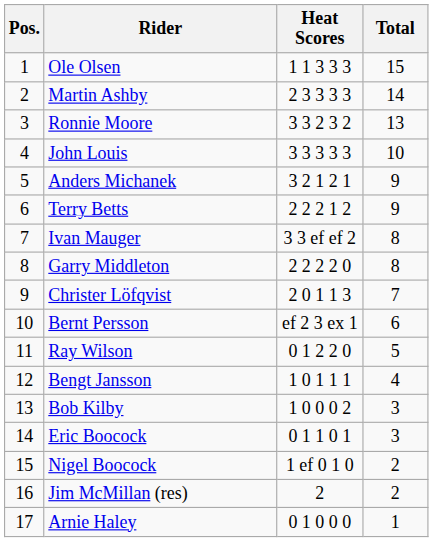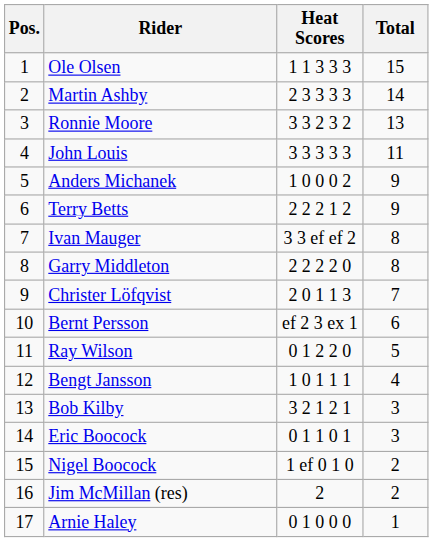John Louis | Total: 10 -> 11
Anders Michanek | Heat Scores: 3 2 1 2 1 -> 1 0 0 0 2
Bob Kilby | Heat Scores: 1 0 0 0 2 -> 3 2 1 2 1
